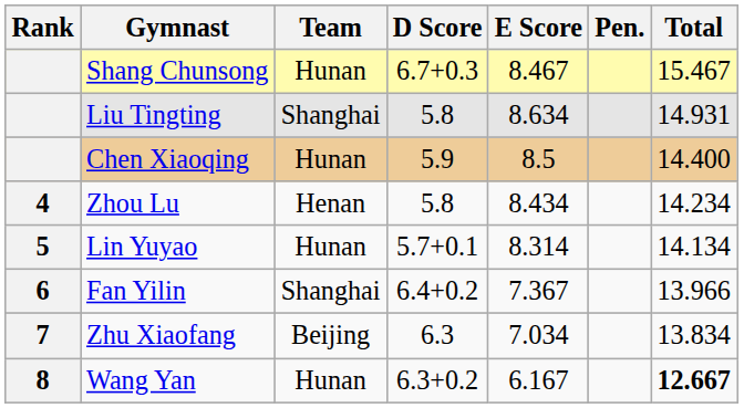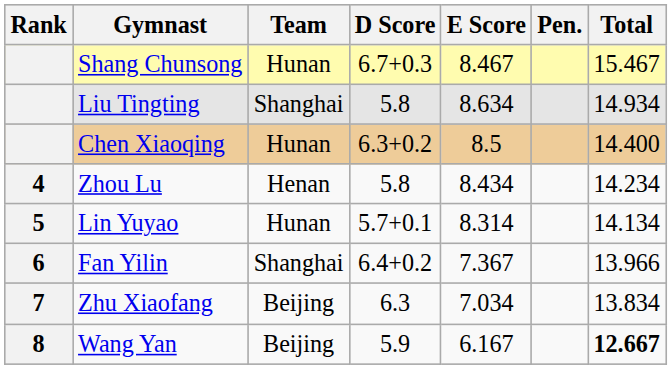Liu Tingting | Total: 14.931 -> 14.934
Chen Xiaoqing | D Score: 5.9 -> 6.3+0.2
Wang Yan | Team: Hunan -> Beijing
Wang Yan | D Score: 6.3+0.2 -> 5.9
